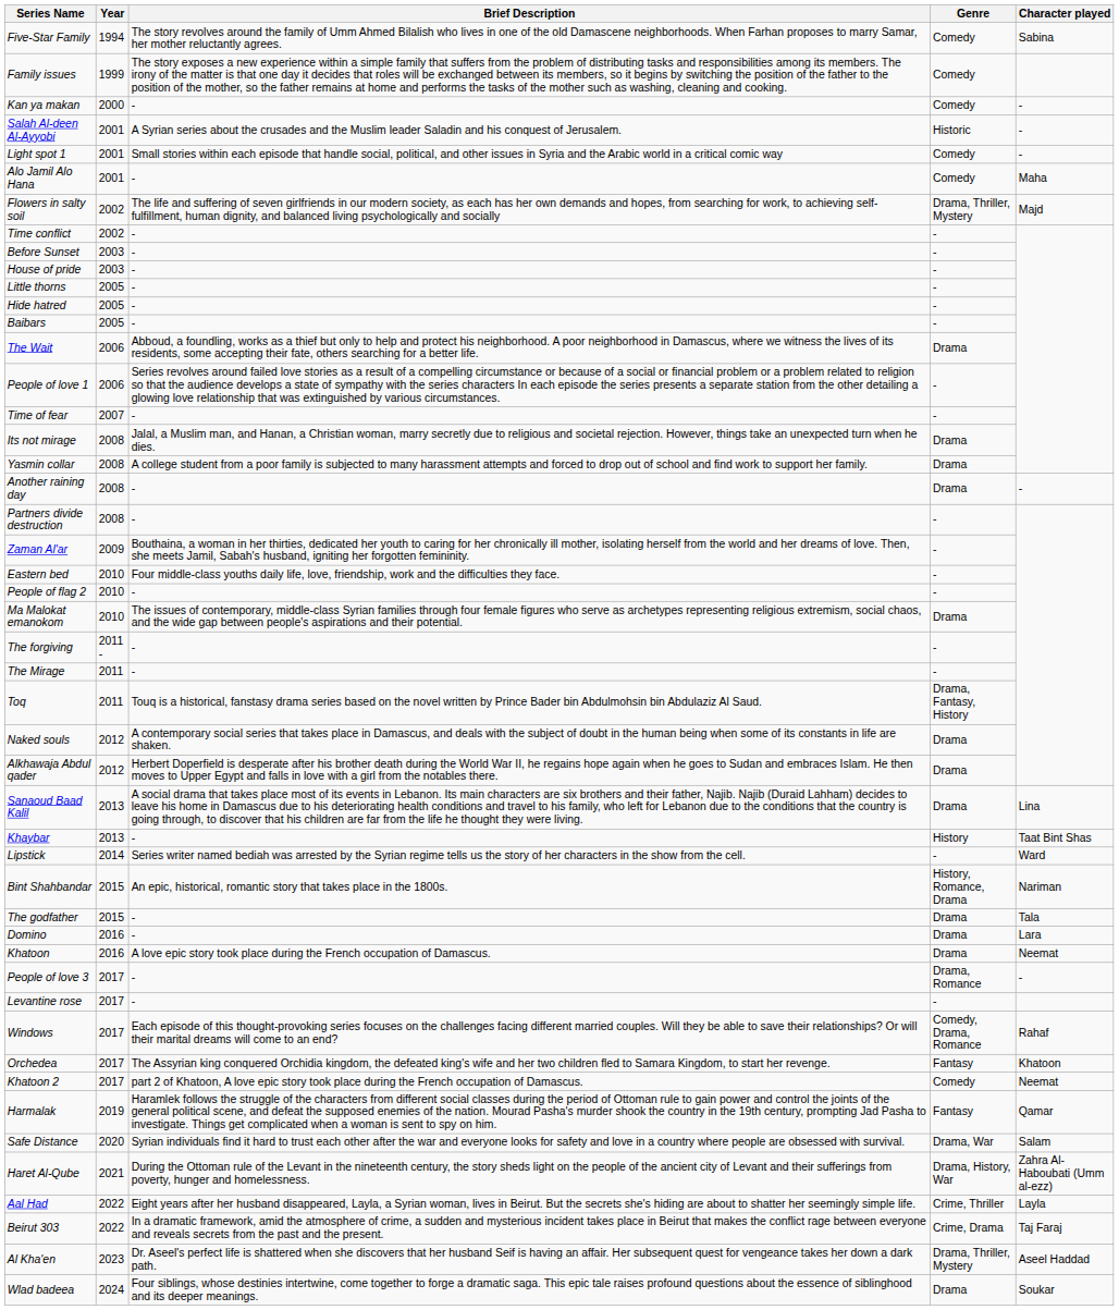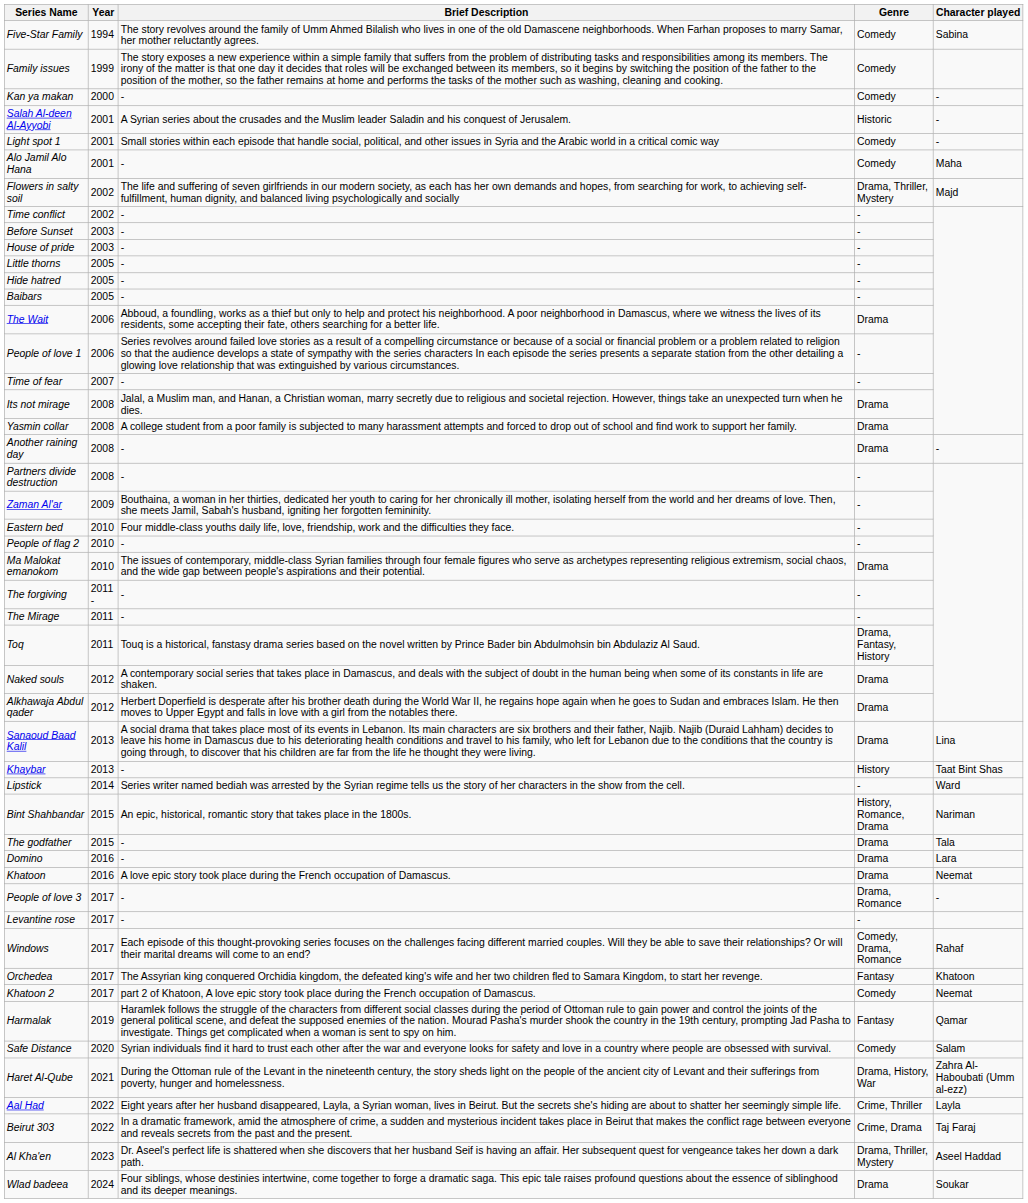Safe Distance | Genre: Drama, War -> Comedy
